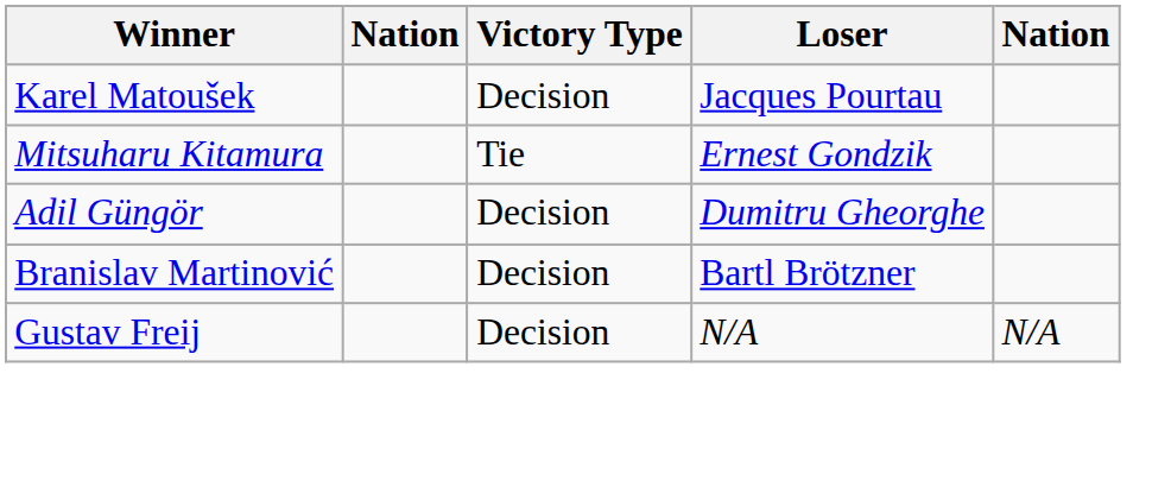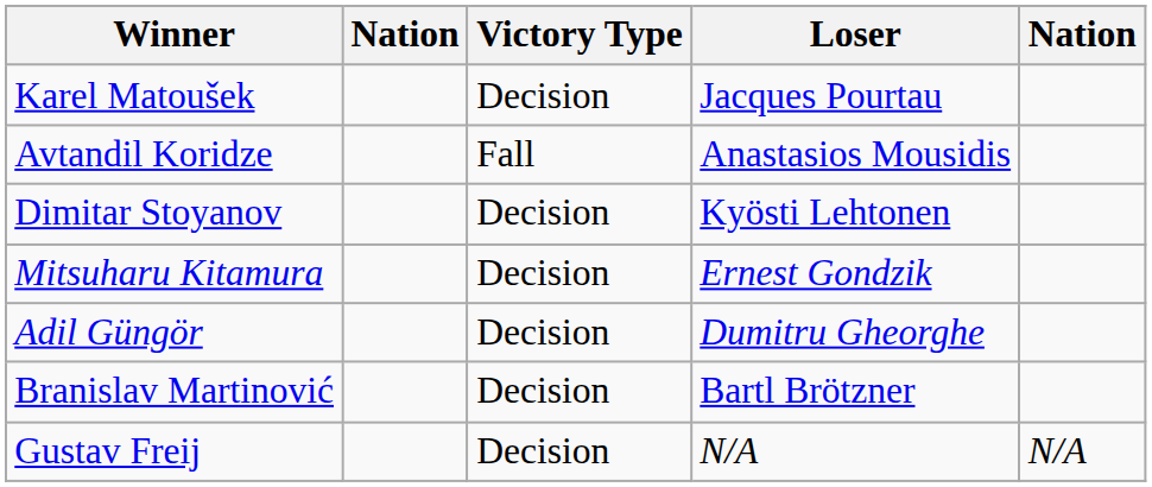+ row: Avtandil Koridze | Fall | Anastasios Mousidis
+ row: Dimitar Stoyanov | Decision | Kyösti Lehtonen
Mitsuharu Kitamura | Victory Type: Tie -> Decision
